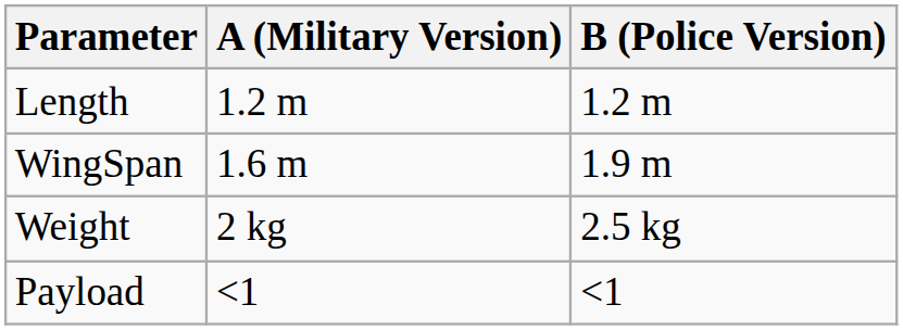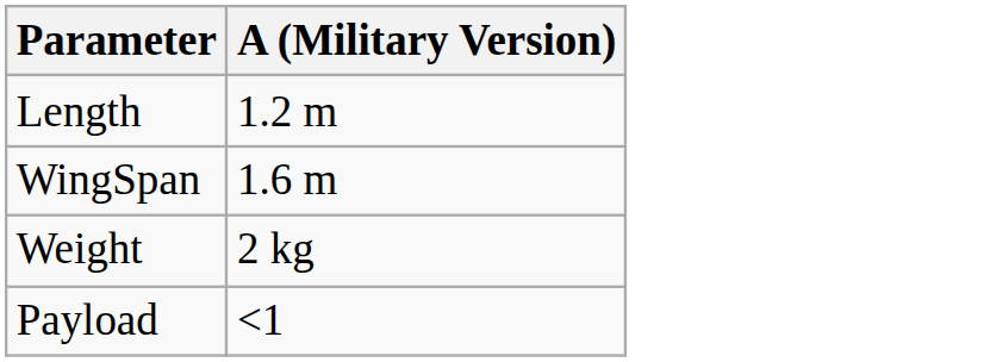- column: B (Police Version) | 1.2 m | 1.9 m | 2.5 kg | <1
